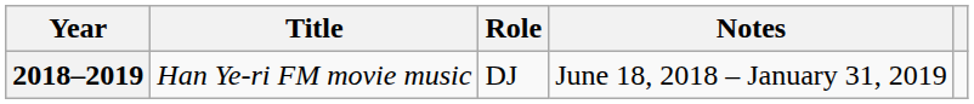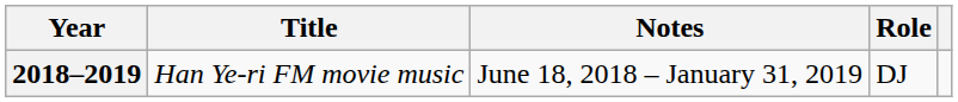columns swapped: Role <-> Notes
